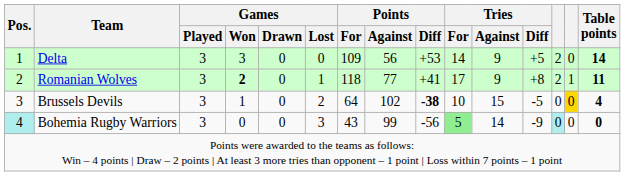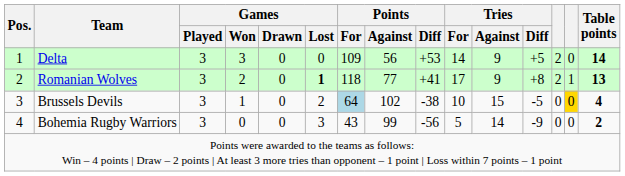Romanian Wolves | Games / Won: bold -> normal
Romanian Wolves | Games / Lost: normal -> bold
Romanian Wolves | Table points: 11 -> 13
Brussels Devils | Points / For: no background -> lightblue background
Brussels Devils | Points / Diff: bold -> normal
Bohemia Rugby Warriors | Pos.: paleturquoise background -> no background
Bohemia Rugby Warriors | Tries / For: lightgreen background -> no background
Bohemia Rugby Warriors | column 13: paleturquoise background -> no background
Bohemia Rugby Warriors | Table points: 0 -> 2
